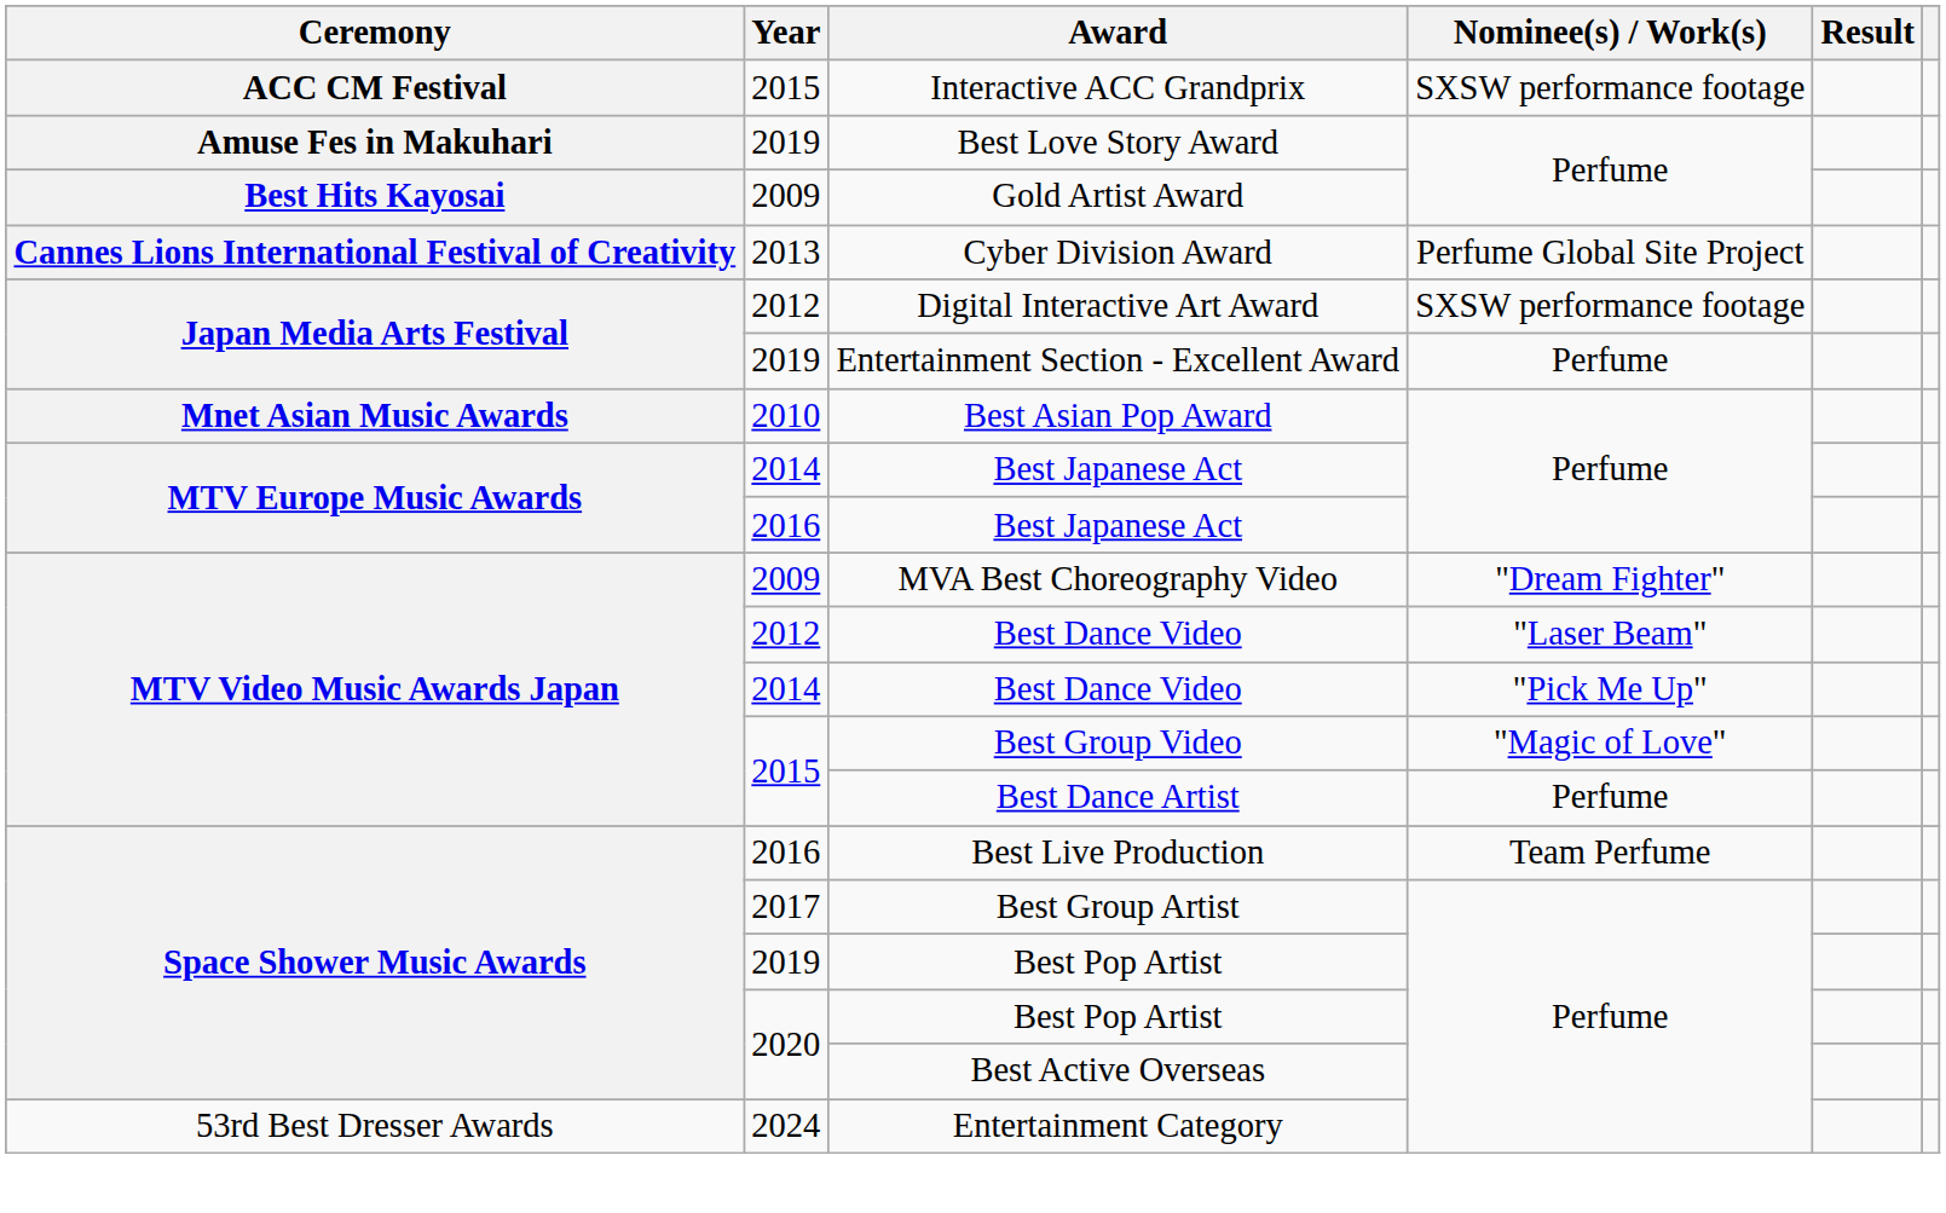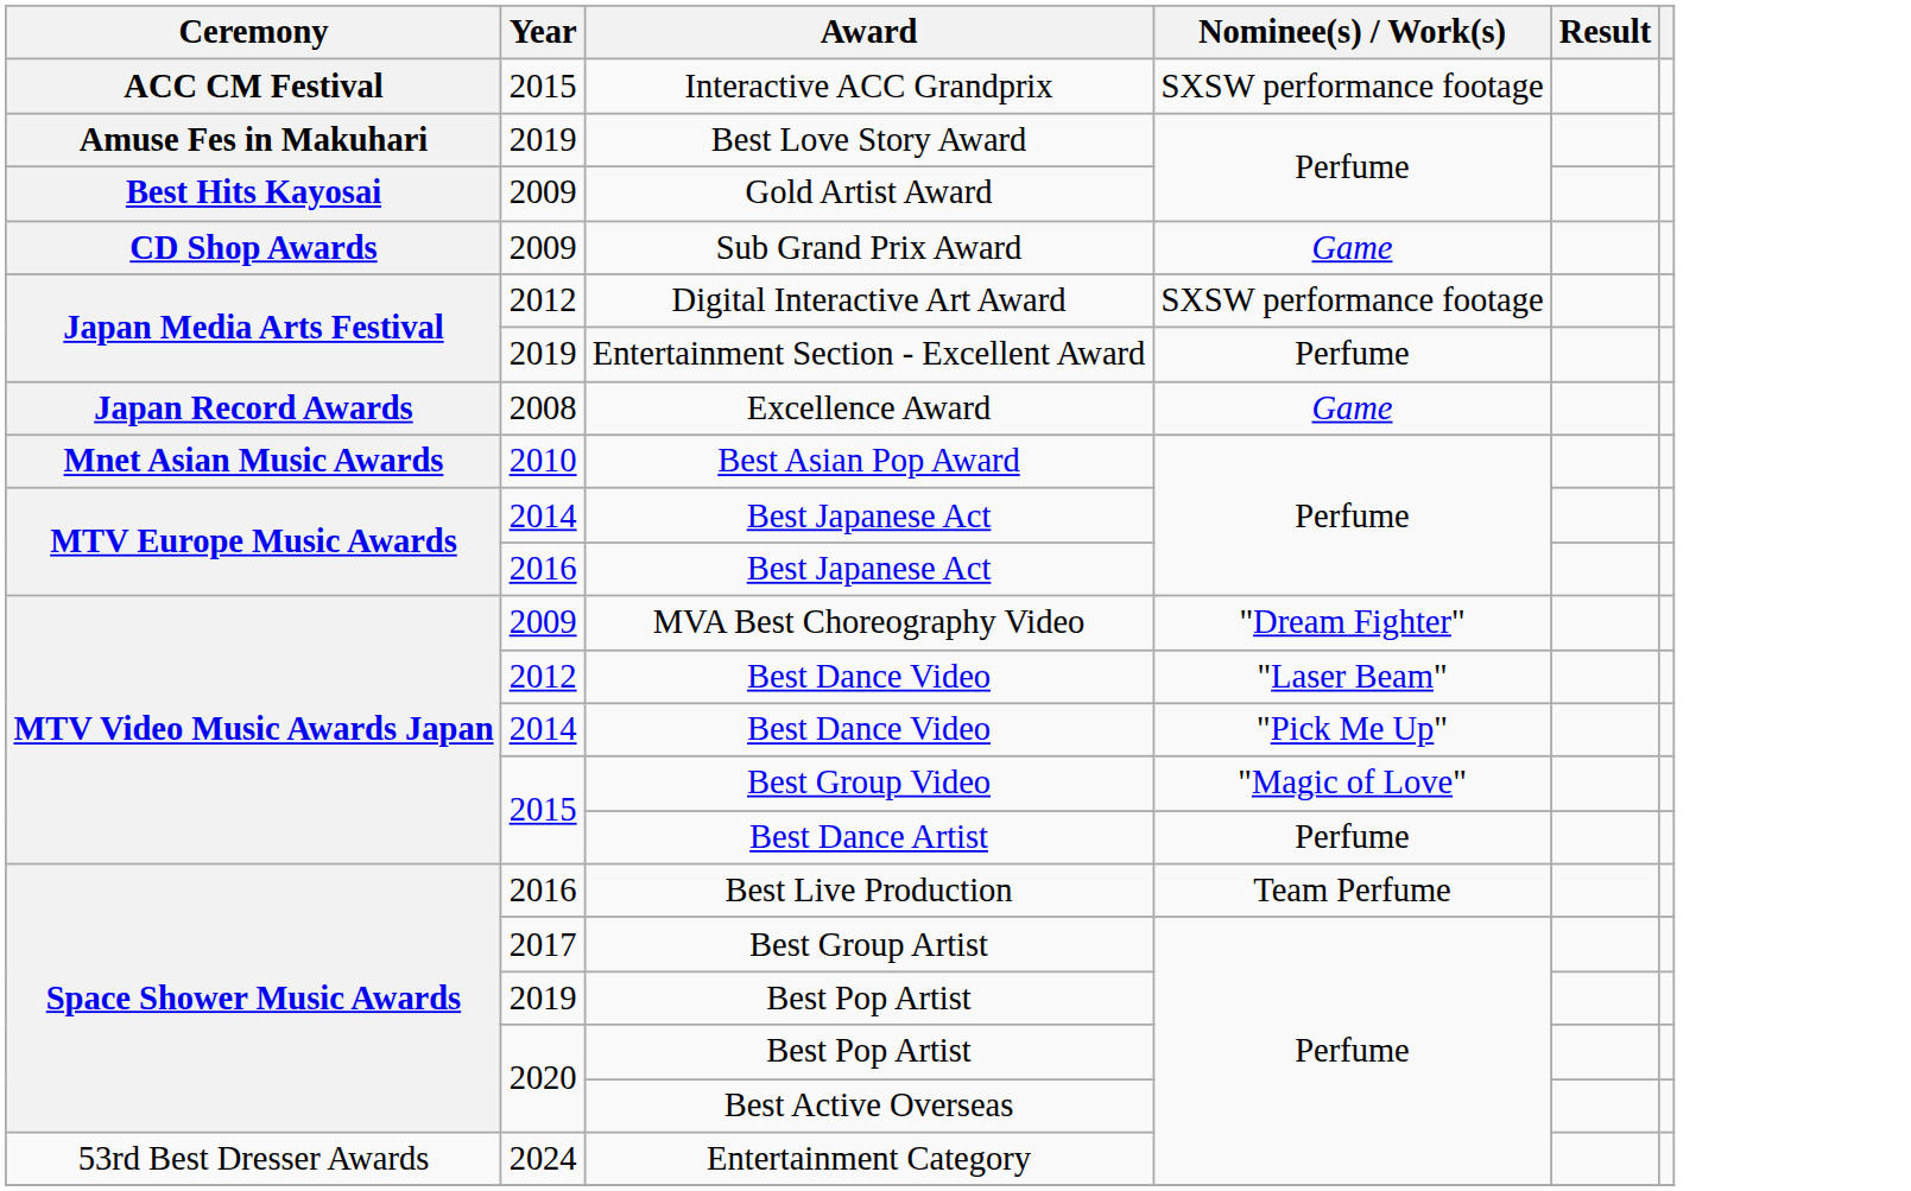- row: Cannes Lions International Festival of Creativity | 2013 | Cyber Division Award | Perfume Global Site Project
+ row: CD Shop Awards | 2009 | Sub Grand Prix Award | Game
+ row: Japan Record Awards | 2008 | Excellence Award | Game
